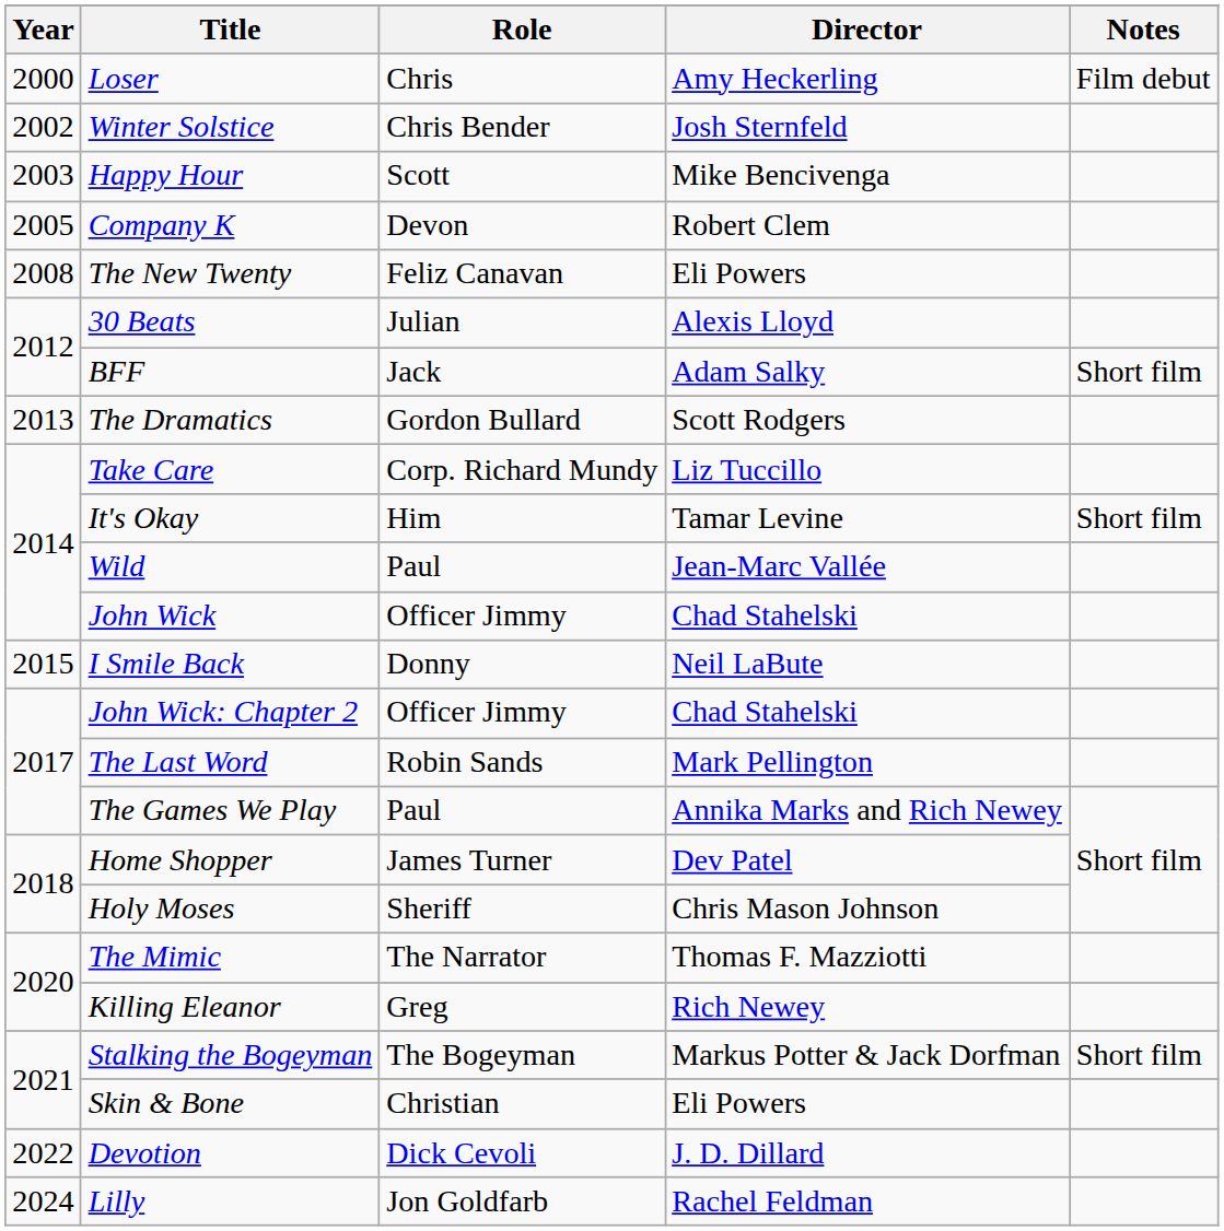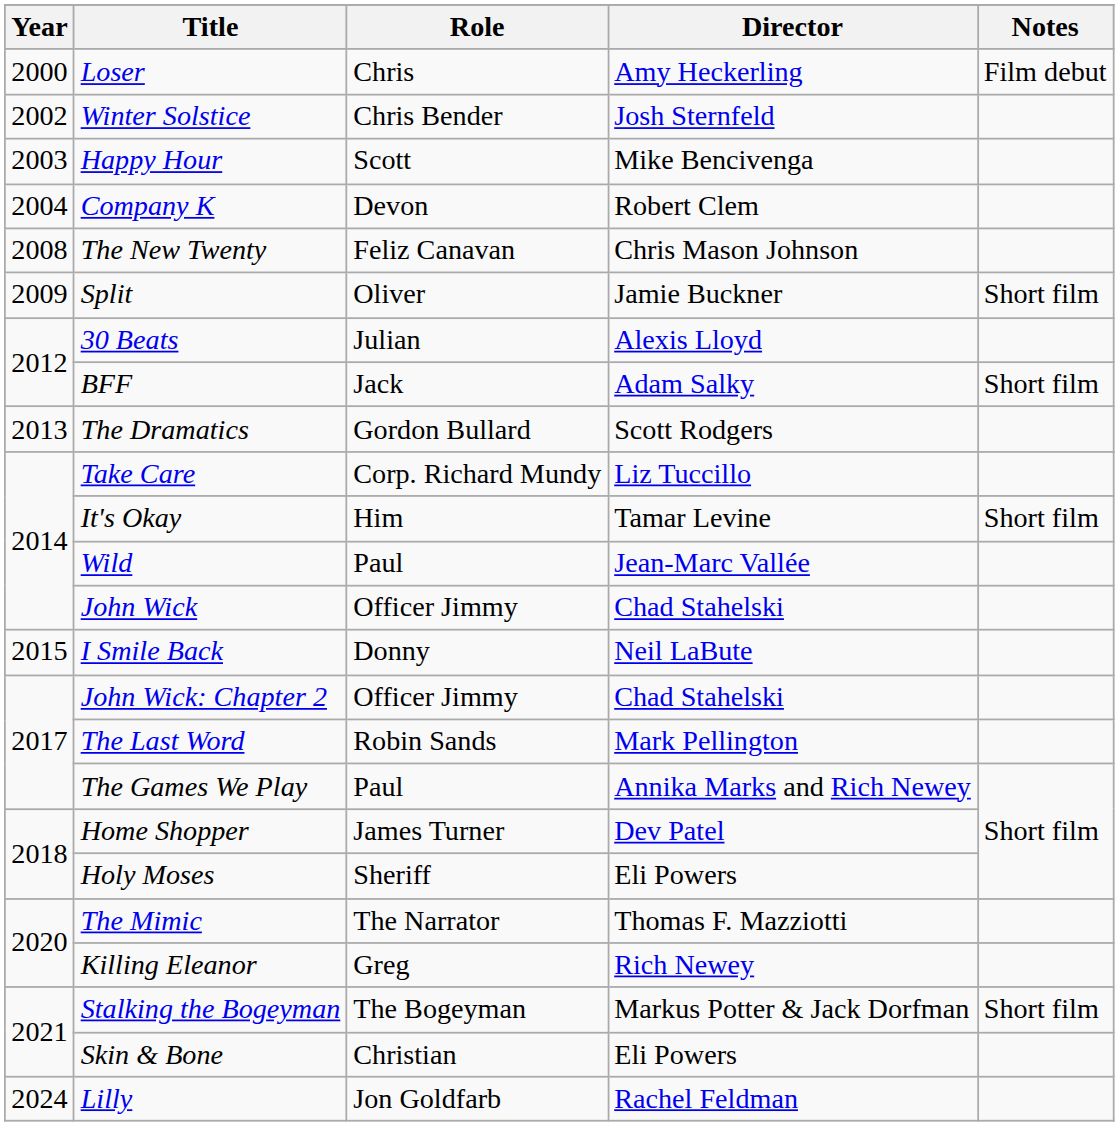Company K | Year: 2005 -> 2004
The New Twenty | Director: Eli Powers -> Chris Mason Johnson
+ row: 2009 | Split | Oliver | Jamie Buckner | Short film
Holy Moses | Director: Chris Mason Johnson -> Eli Powers
- row: 2022 | Devotion | Dick Cevoli | J. D. Dillard
